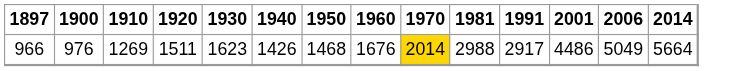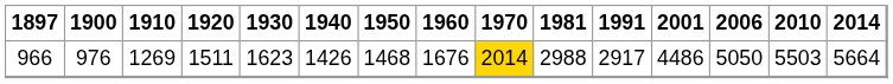+ column: 2010 | 5503
966 | 2006: 5049 -> 5050
